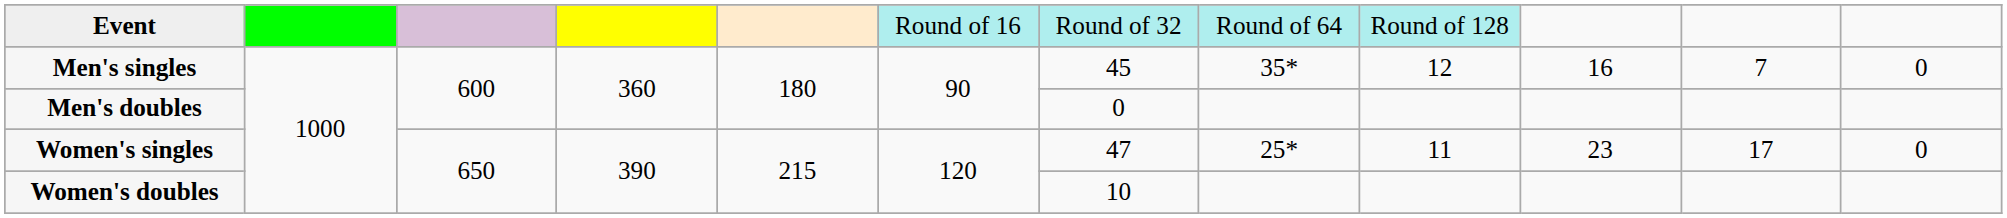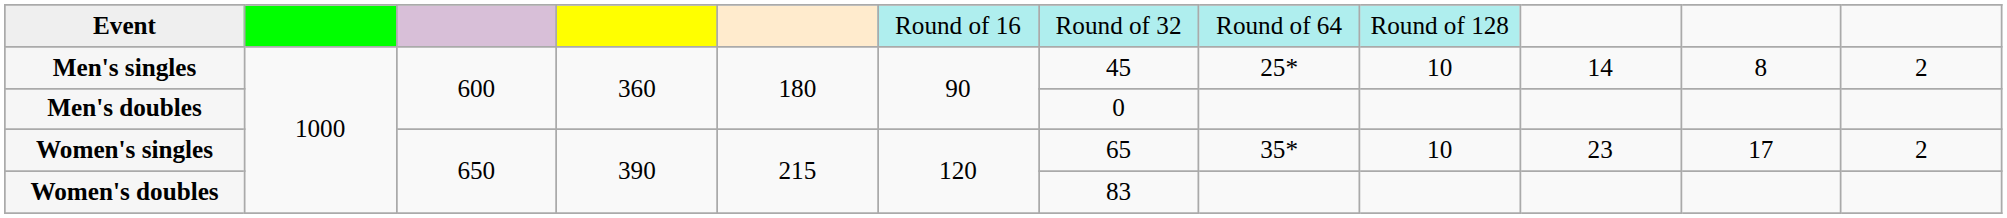Men's singles | column 8: 35* -> 25*
Men's singles | column 9: 12 -> 10
Men's singles | column 10: 16 -> 14
Men's singles | column 11: 7 -> 8
Men's singles | column 12: 0 -> 2
Women's singles | column 7: 47 -> 65
Women's singles | column 8: 25* -> 35*
Women's singles | column 9: 11 -> 10
Women's singles | column 12: 0 -> 2
Women's doubles | column 7: 10 -> 83
